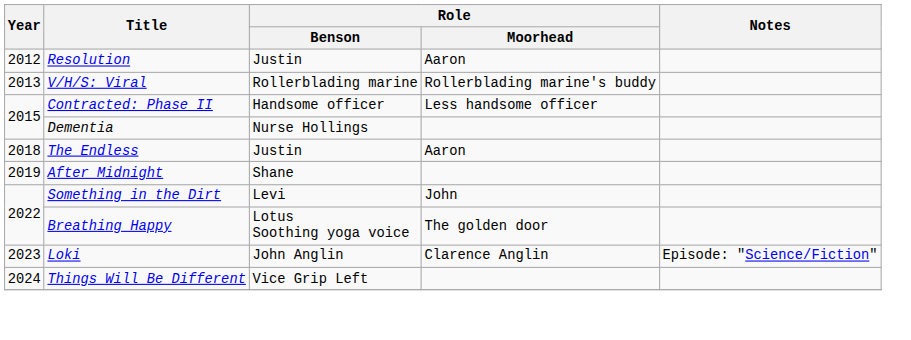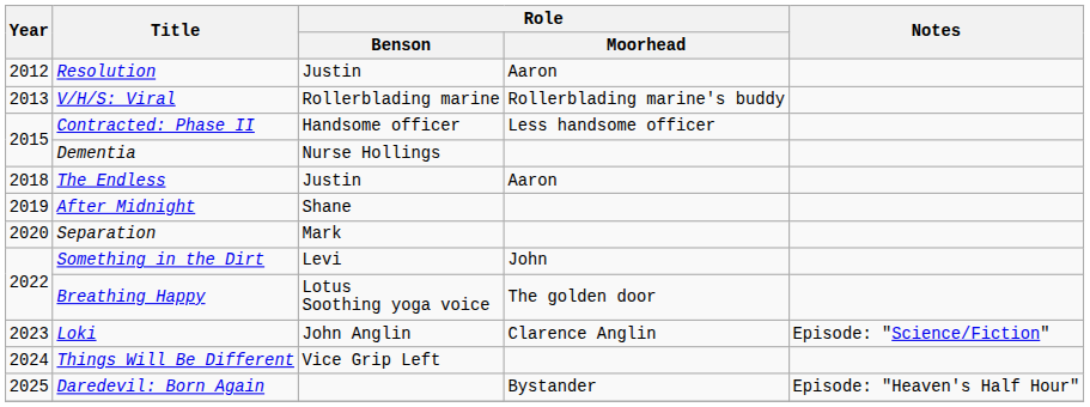+ row: 2020 | Separation | Mark
+ row: 2025 | Daredevil: Born Again | Bystander | Episode: "Heaven's Half Hour"
